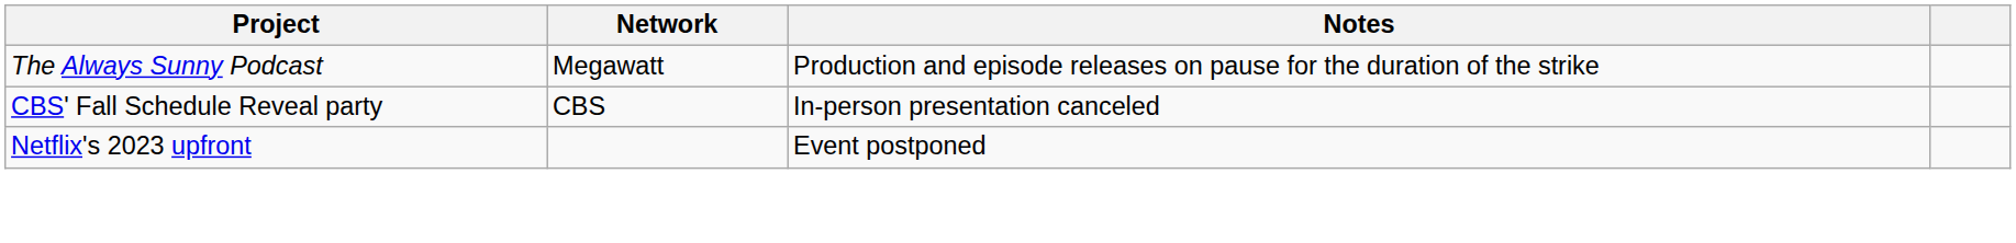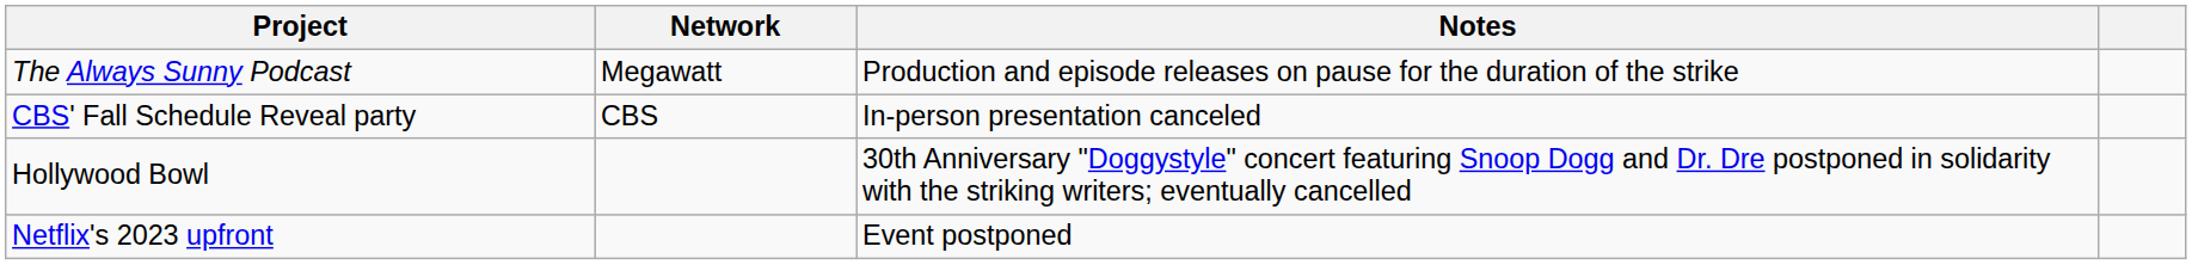+ row: Hollywood Bowl | 30th Anniversary "Doggystyle" concert featuring Snoop Dogg and Dr. Dre postponed in solidarity with the striking writers; eventually cancelled
